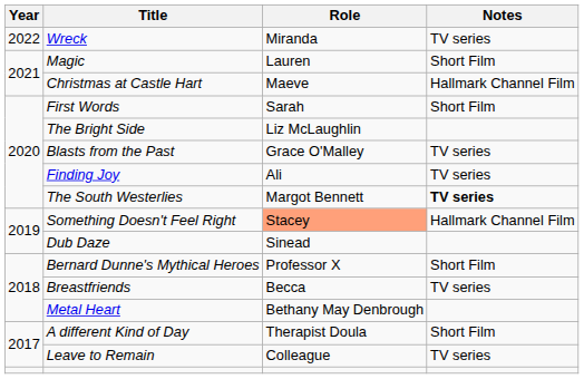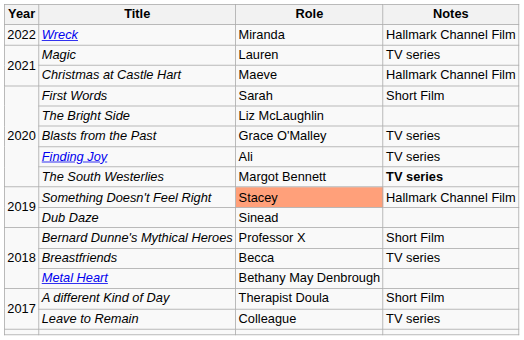Wreck | Notes: TV series -> Hallmark Channel Film
Magic | Notes: Short Film -> TV series
